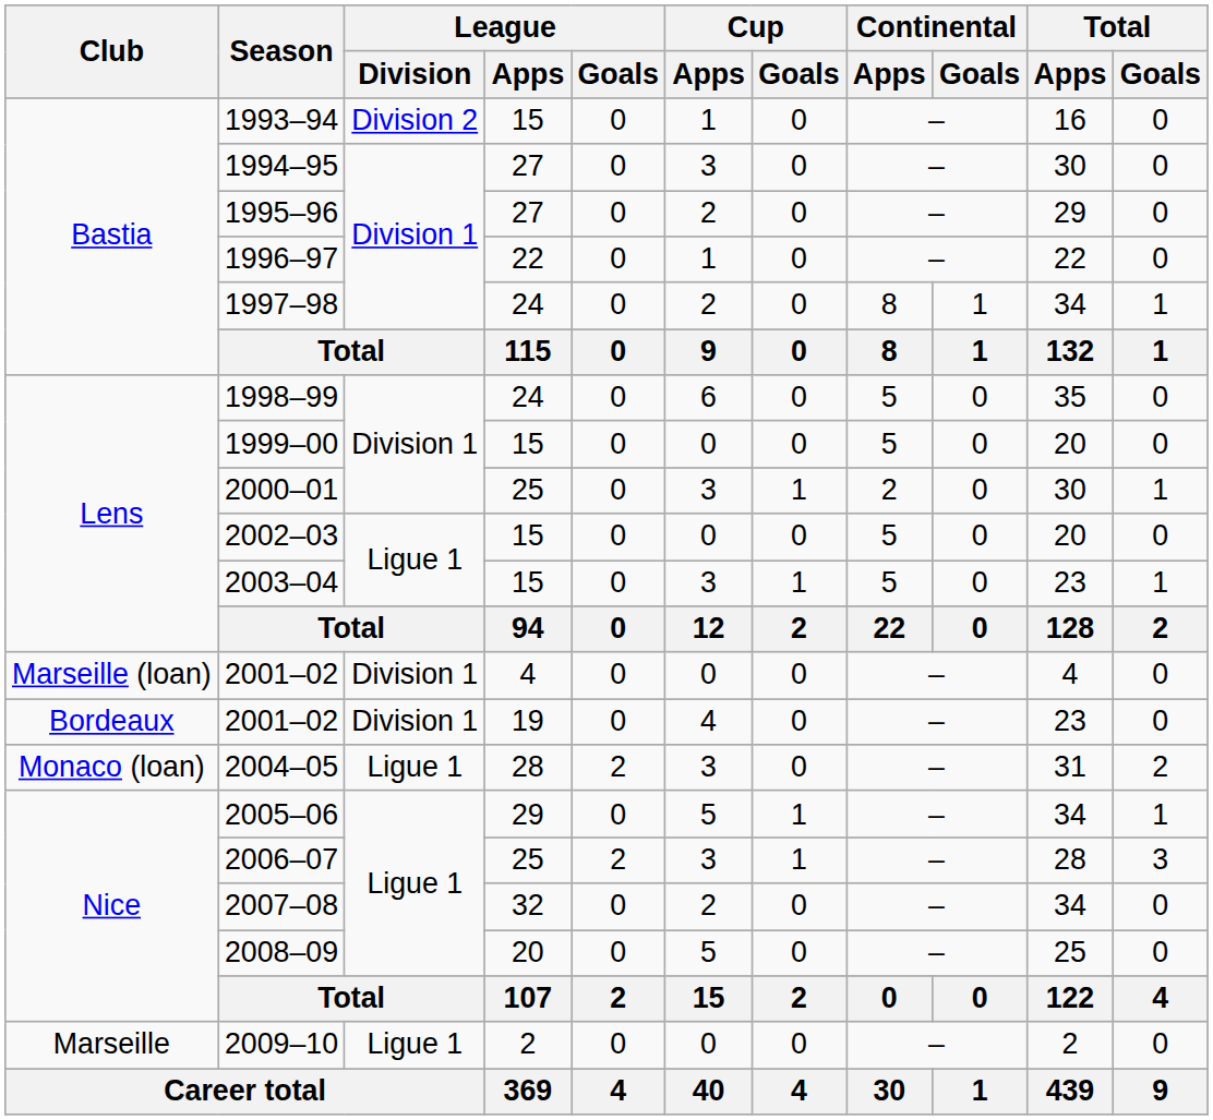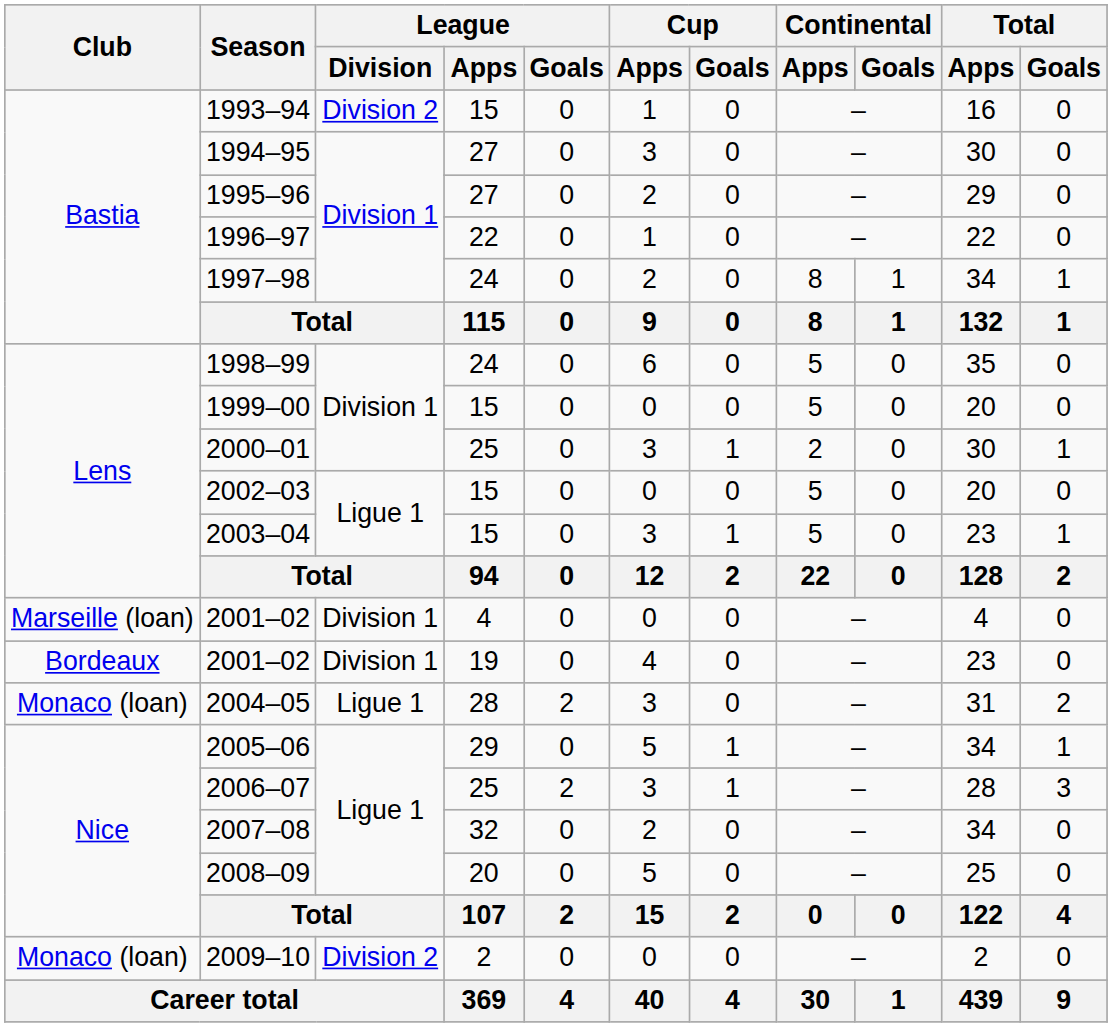2009–10 | Club: Marseille -> Monaco (loan)
2009–10 | League / Division: Ligue 1 -> Division 2
